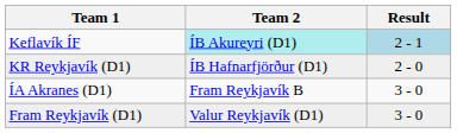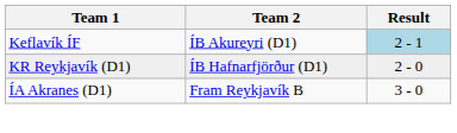Keflavík ÍF | Team 2: paleturquoise background -> no background
- row: Fram Reykjavík (D1) | Valur Reykjavík (D1) | 3 - 0
